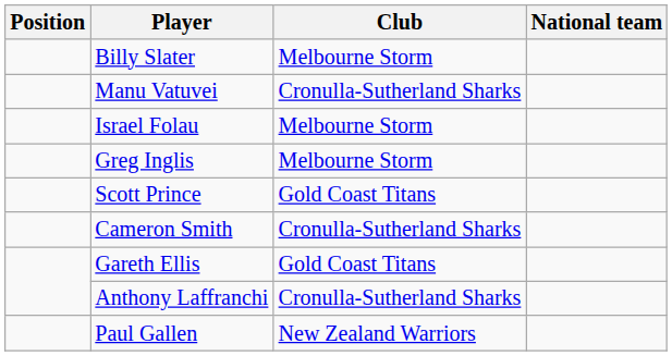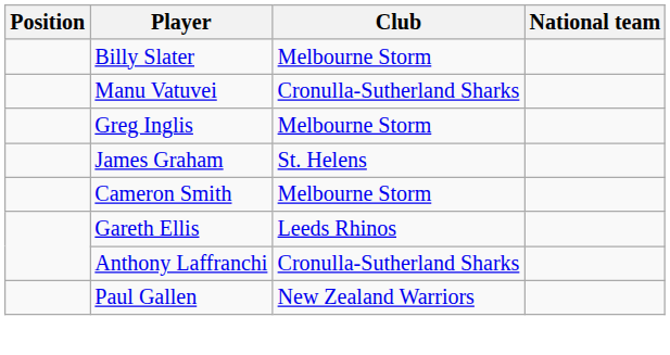- row: Israel Folau | Melbourne Storm
- row: Scott Prince | Gold Coast Titans
+ row: James Graham | St. Helens
Cameron Smith | Club: Cronulla-Sutherland Sharks -> Melbourne Storm
Gareth Ellis | Club: Gold Coast Titans -> Leeds Rhinos
